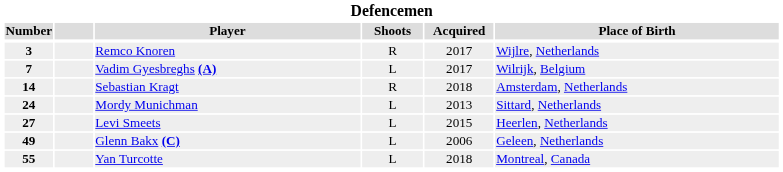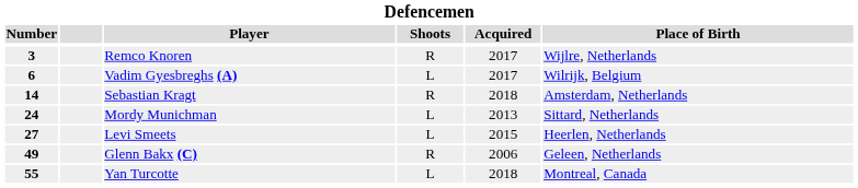Vadim Gyesbreghs (A) | Number: 7 -> 6
Glenn Bakx (C) | Shoots: L -> R
